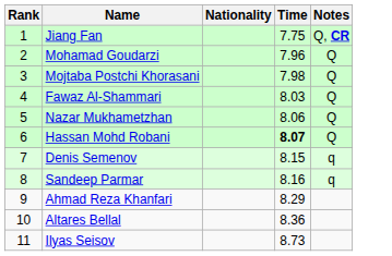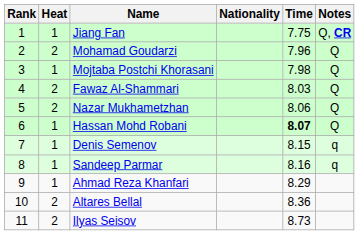+ column: Heat | 1 | 2 | 1 | 2 | 2 | 1 | 1 | 1 | 1 | 2 | 2
